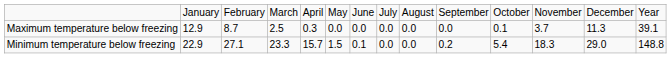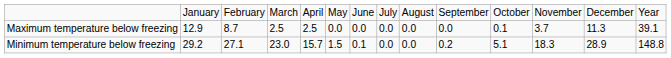Maximum temperature below freezing | column 5: 0.3 -> 2.5
Minimum temperature below freezing | column 2: 22.9 -> 29.2
Minimum temperature below freezing | column 4: 23.3 -> 23.0
Minimum temperature below freezing | column 11: 5.4 -> 5.1
Minimum temperature below freezing | column 13: 29.0 -> 28.9
